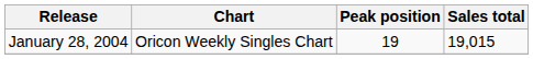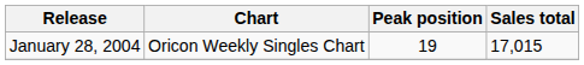January 28, 2004 | Sales total: 19,015 -> 17,015
